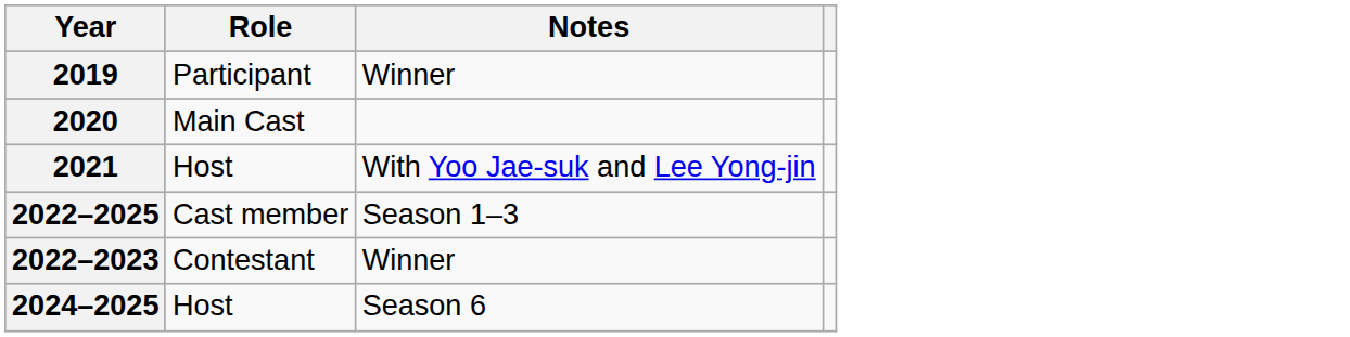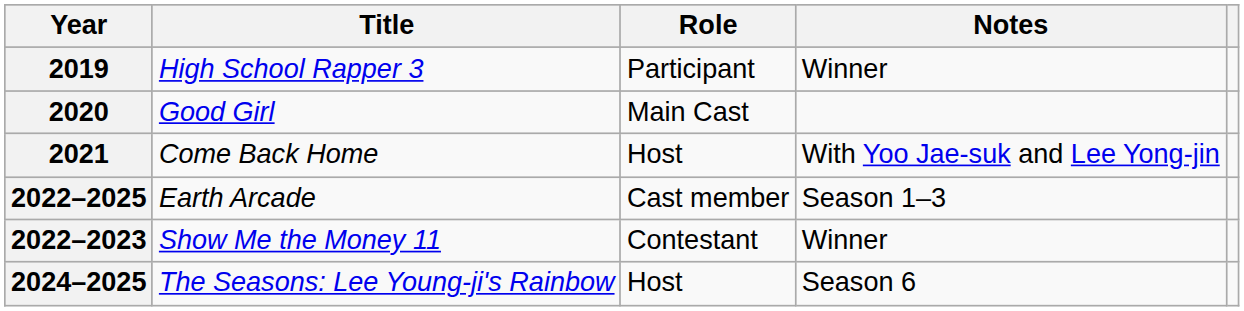+ column: Title | High School Rapper 3 | Good Girl | Come Back Home | Earth Arcade | Show Me the Money 11 | The Seasons: Lee Young-ji's Rainbow
